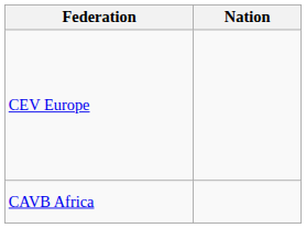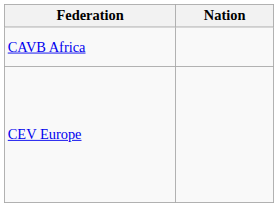rows swapped: CAVB Africa <-> CEV Europe
